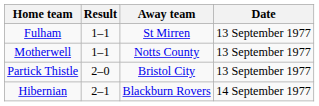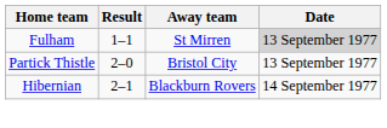Fulham | Date: no background -> lightgrey background
- row: Motherwell | 1–1 | Notts County | 13 September 1977
